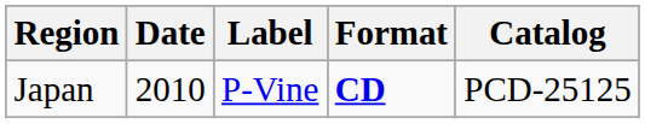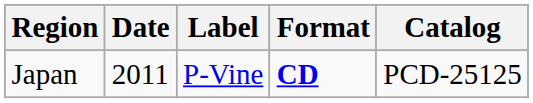Japan | Date: 2010 -> 2011
